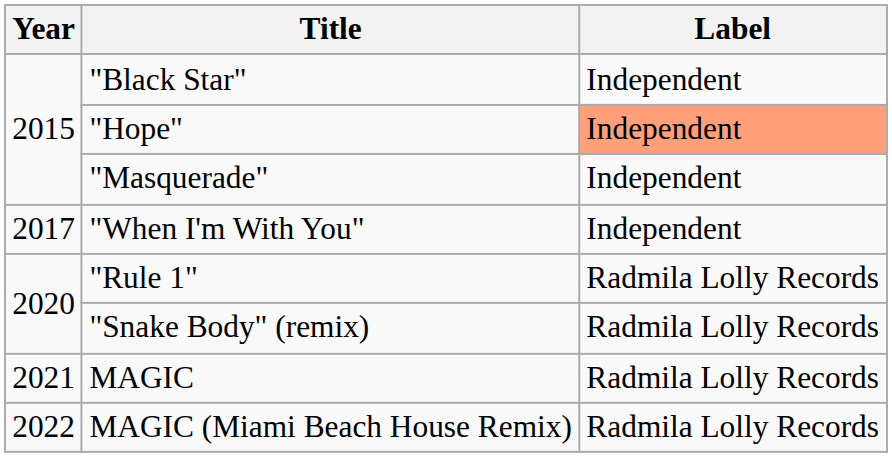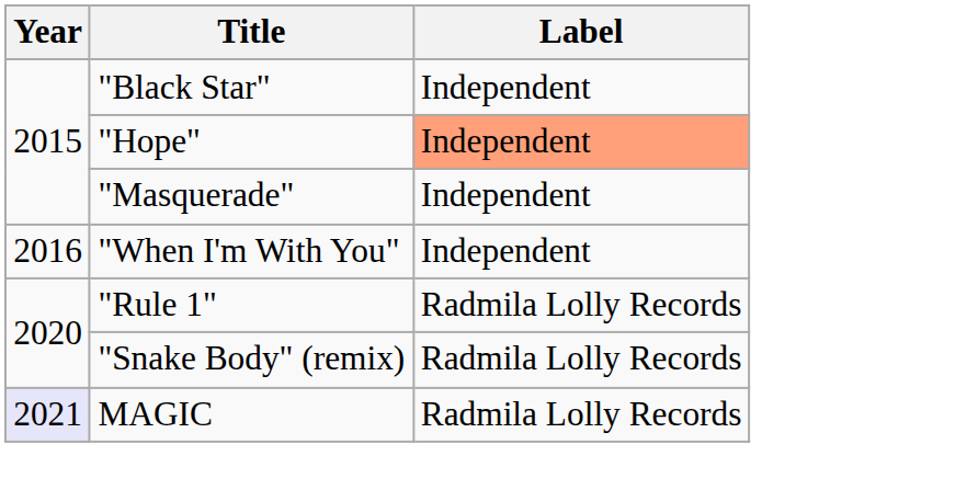"When I'm With You" | Year: 2017 -> 2016
MAGIC | Year: no background -> lavender background
- row: 2022 | MAGIC (Miami Beach House Remix) | Radmila Lolly Records
